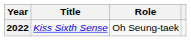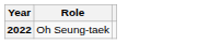- column: Title | Kiss Sixth Sense
